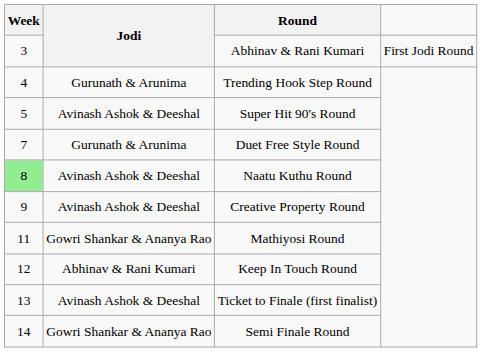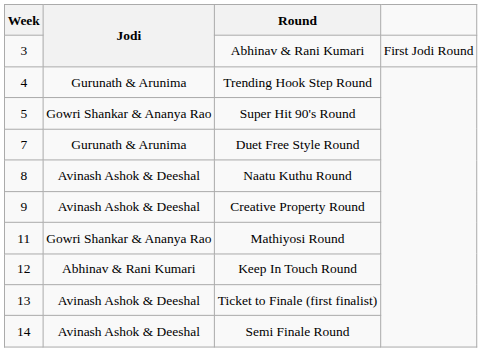Super Hit 90's Round | Jodi: Avinash Ashok & Deeshal -> Gowri Shankar & Ananya Rao
Naatu Kuthu Round | Week: lightgreen background -> no background
Semi Finale Round | Jodi: Gowri Shankar & Ananya Rao -> Avinash Ashok & Deeshal
